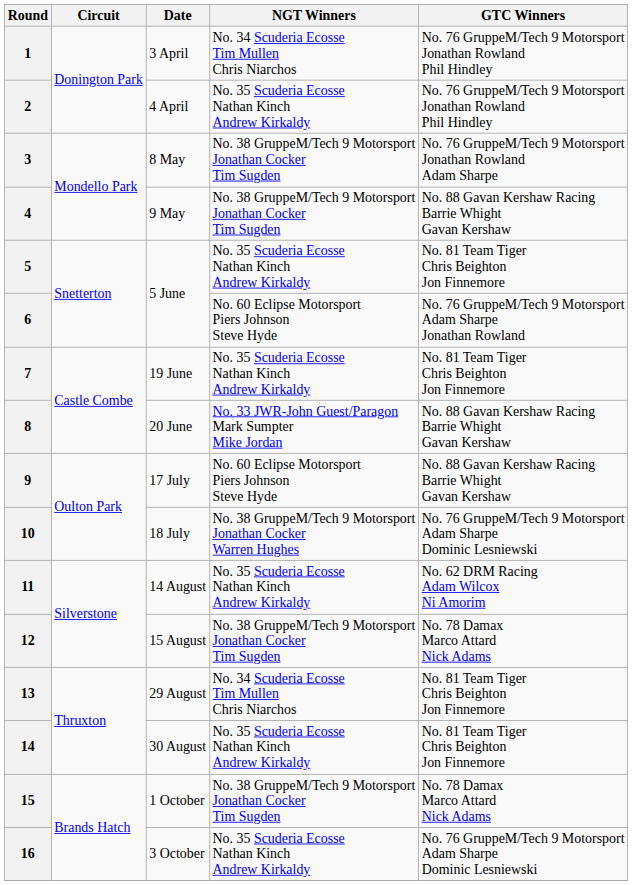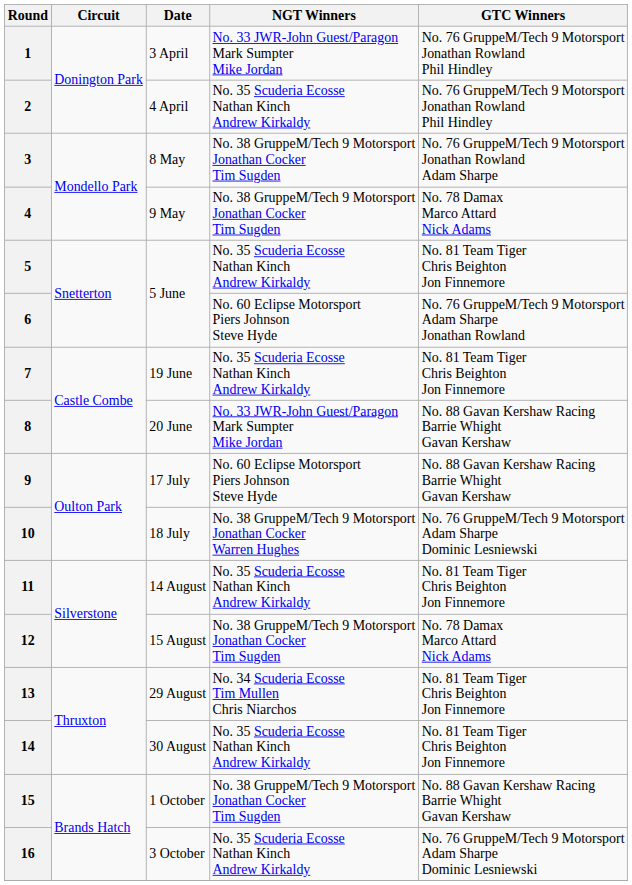1 | NGT Winners: No. 34 Scuderia Ecosse Tim Mullen Chris Niarchos -> No. 33 JWR-John Guest/Paragon Mark Sumpter Mike Jordan
4 | GTC Winners: No. 88 Gavan Kershaw Racing Barrie Whight Gavan Kershaw -> No. 78 Damax Marco Attard Nick Adams
11 | GTC Winners: No. 62 DRM Racing Adam Wilcox Ni Amorim -> No. 81 Team Tiger Chris Beighton Jon Finnemore
15 | GTC Winners: No. 78 Damax Marco Attard Nick Adams -> No. 88 Gavan Kershaw Racing Barrie Whight Gavan Kershaw
